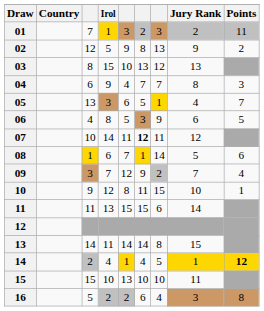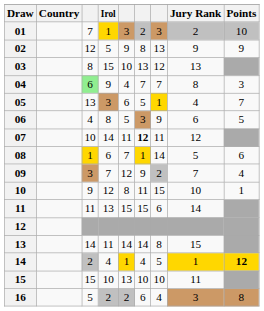01 | Points: 11 -> 10
02 | Points: 2 -> 9
04 | column 3: no background -> lightgreen background
